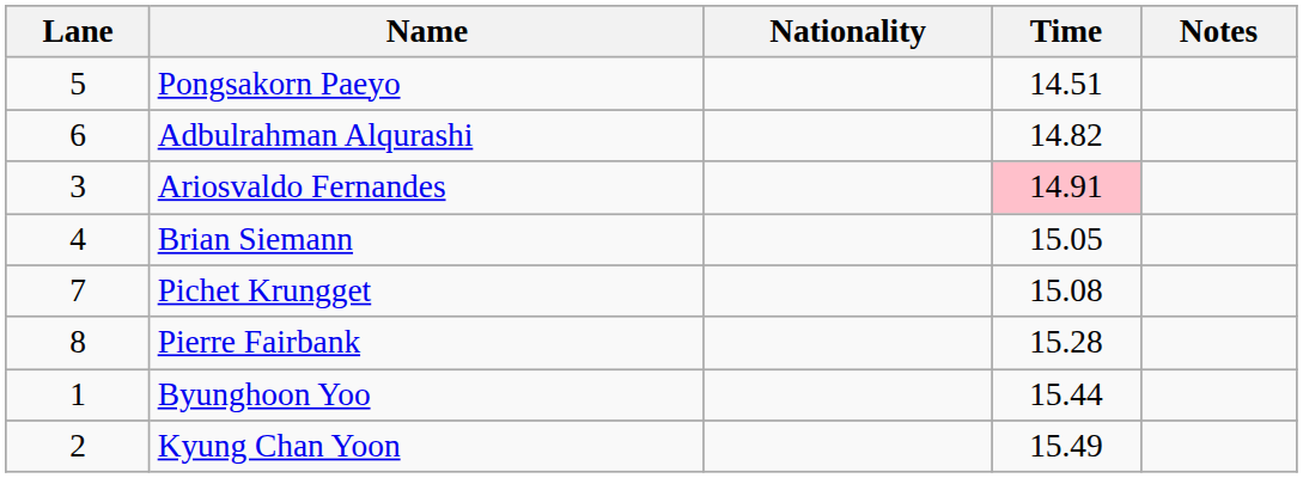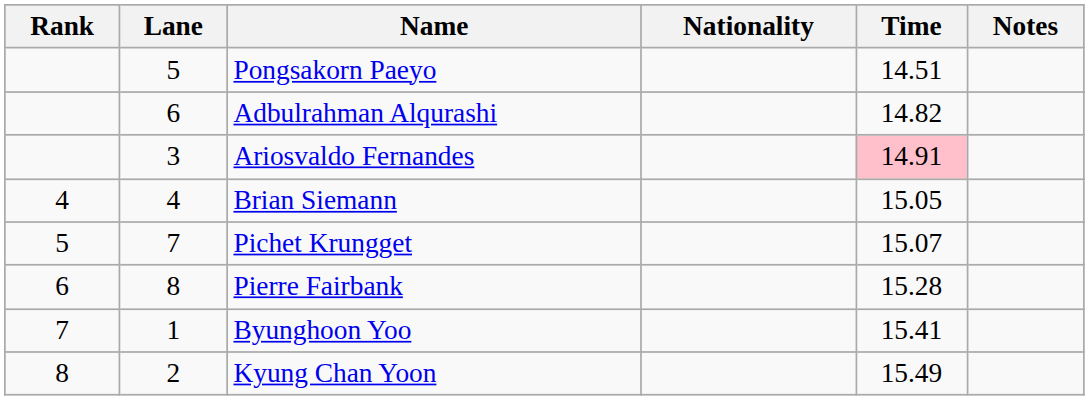+ column: Rank | 4 | 5 | 6 | 7 | 8
Pichet Krungget | Time: 15.08 -> 15.07
Byunghoon Yoo | Time: 15.44 -> 15.41
